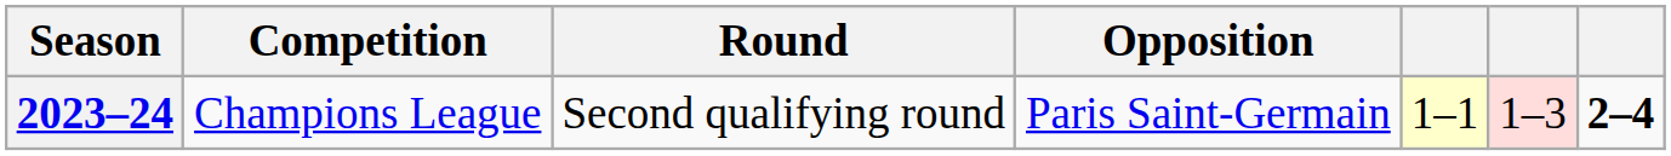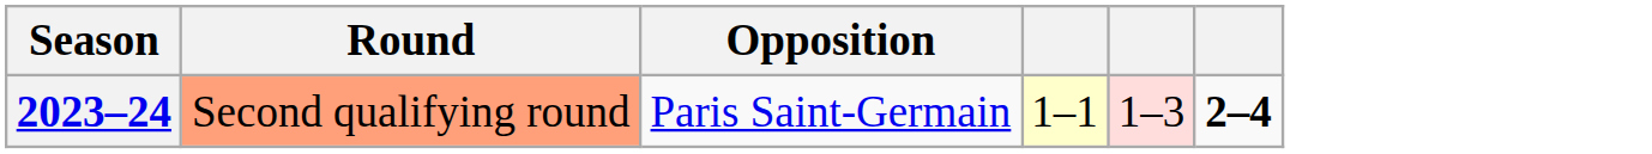- column: Competition | Champions League
2023–24 | Round: no background -> lightsalmon background
